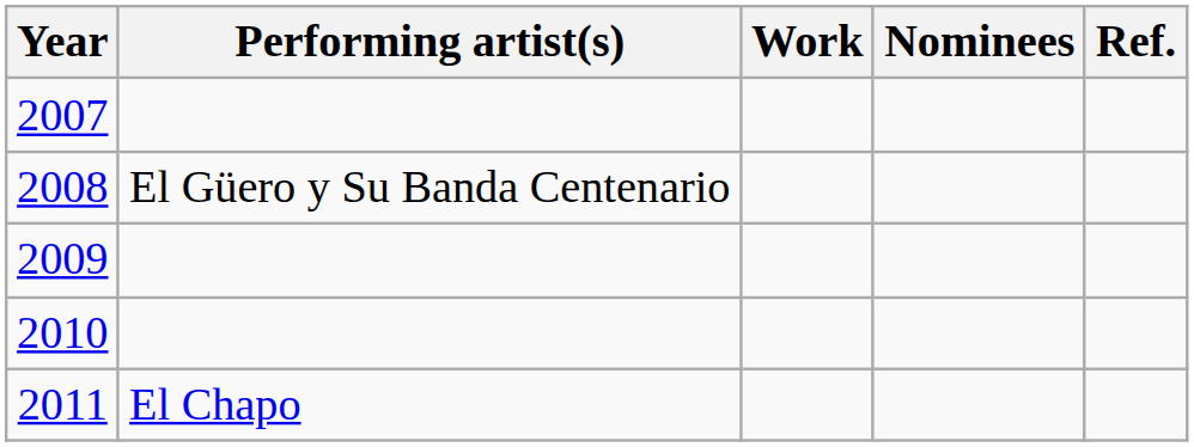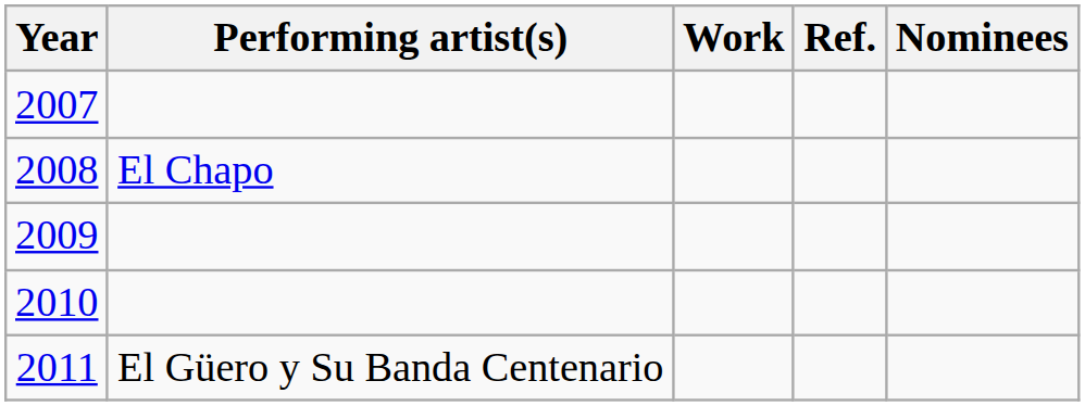columns swapped: Nominees <-> Ref.
2008 | Performing artist(s): El Güero y Su Banda Centenario -> El Chapo
2011 | Performing artist(s): El Chapo -> El Güero y Su Banda Centenario
